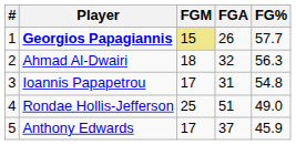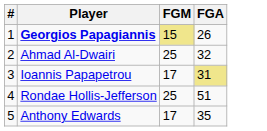- column: FG% | 57.7 | 56.3 | 54.8 | 49.0 | 45.9
Ahmad Al-Dwairi | FGM: 18 -> 25
Ioannis Papapetrou | FGA: no background -> khaki background
Anthony Edwards | FGA: 37 -> 35
